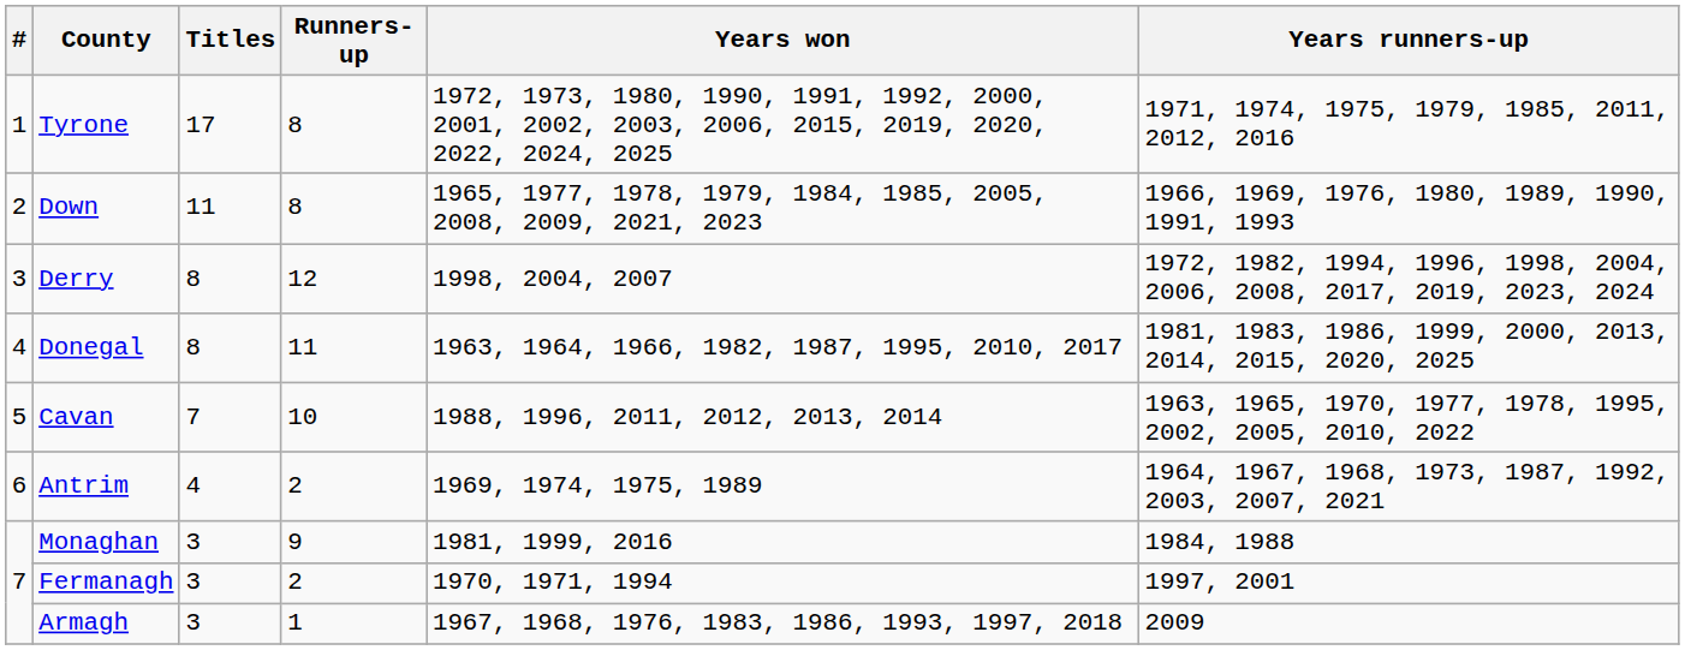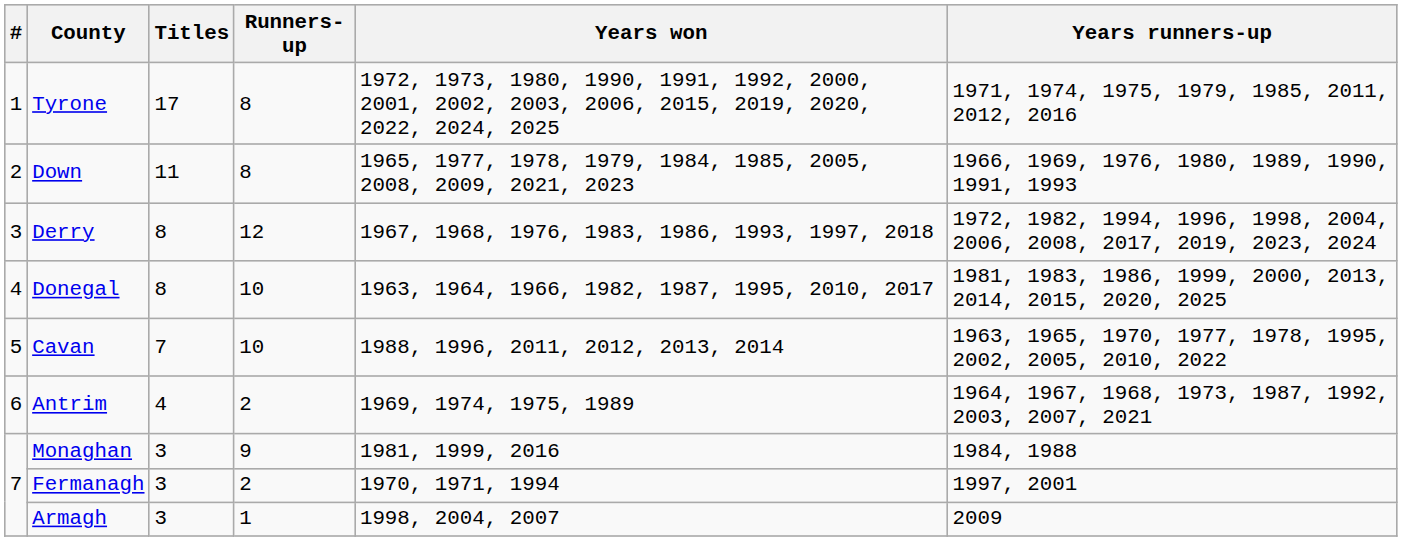Derry | Years won: 1998, 2004, 2007 -> 1967, 1968, 1976, 1983, 1986, 1993, 1997, 2018
Donegal | Runners-up: 11 -> 10
Armagh | Years won: 1967, 1968, 1976, 1983, 1986, 1993, 1997, 2018 -> 1998, 2004, 2007
